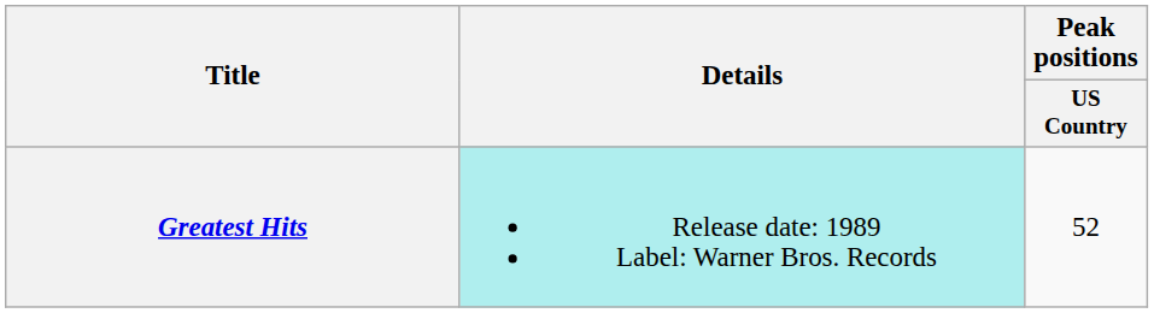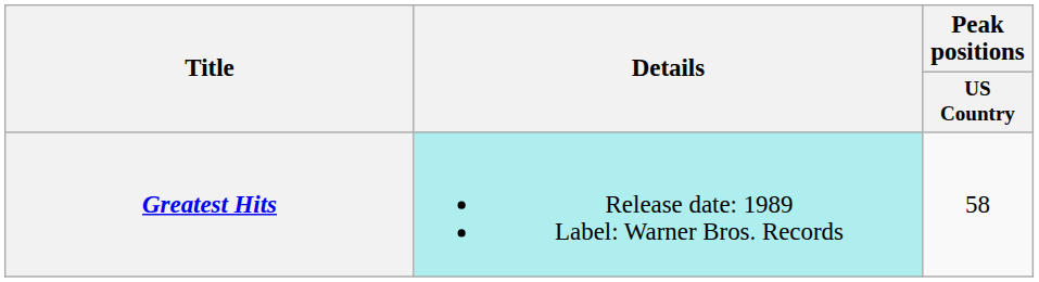Greatest Hits | Peak positions / US Country: 52 -> 58
